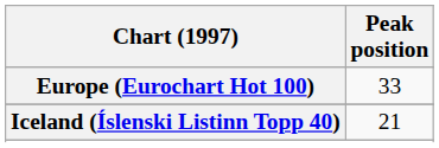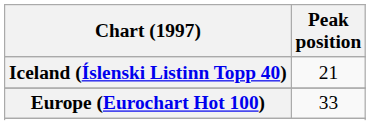rows swapped: Europe (Eurochart Hot 100) <-> Iceland (Íslenski Listinn Topp 40)
